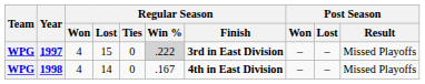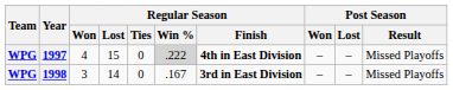1997 | Regular Season / Finish: 3rd in East Division -> 4th in East Division
1998 | Regular Season / Won: 4 -> 3
1998 | Regular Season / Finish: 4th in East Division -> 3rd in East Division
